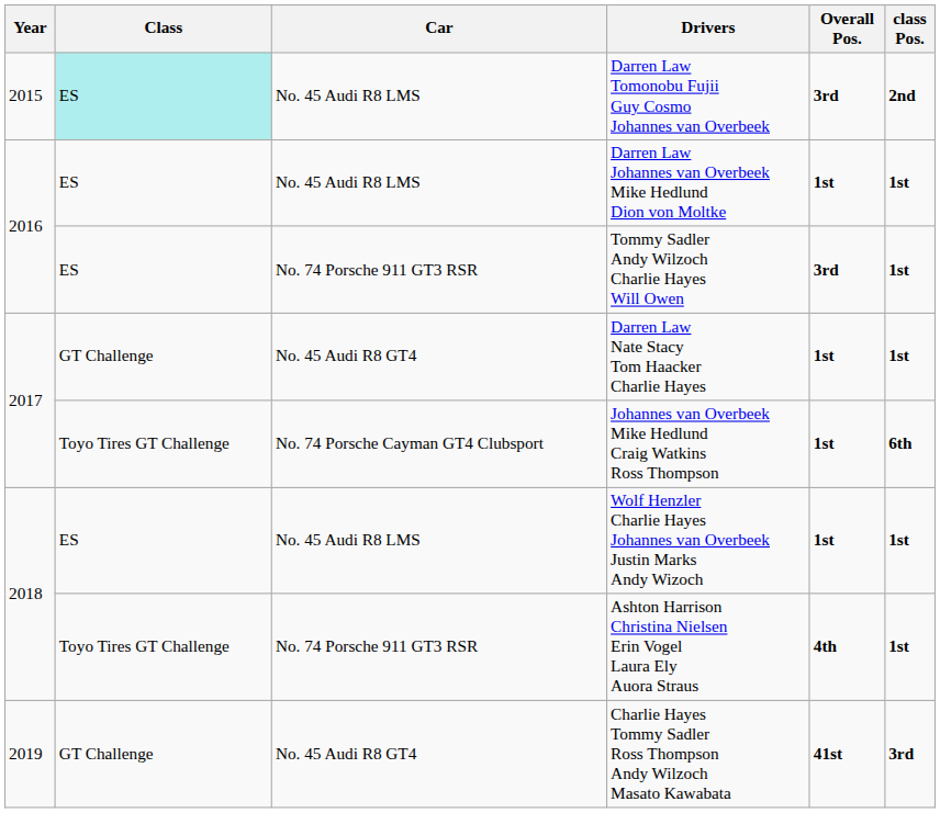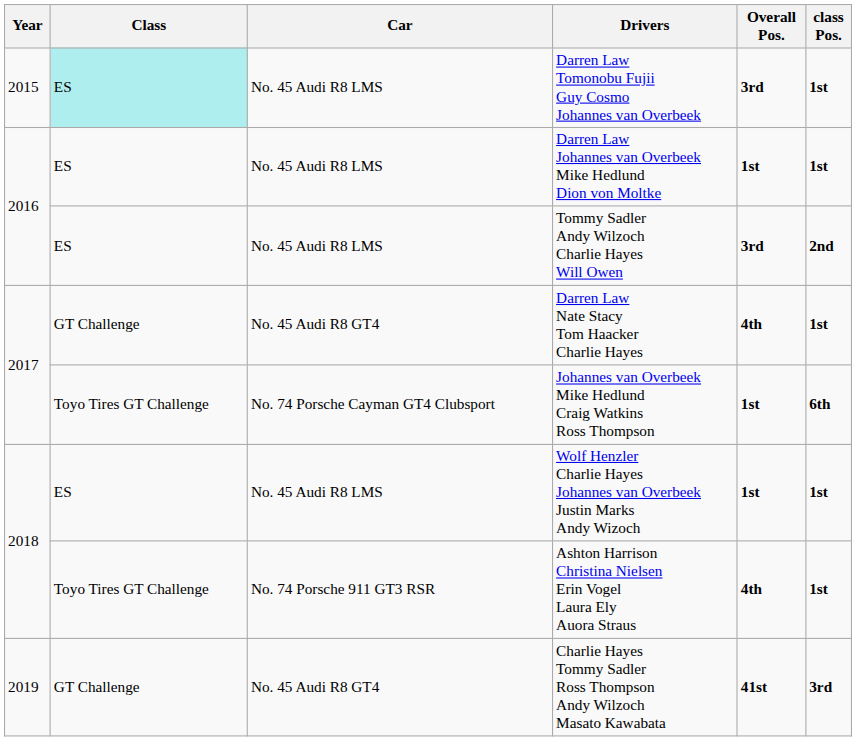Darren Law Tomonobu Fujii Guy Cosmo Johannes van Overbeek | class Pos.: 2nd -> 1st
Tommy Sadler Andy Wilzoch Charlie Hayes Will Owen | Car: No. 74 Porsche 911 GT3 RSR -> No. 45 Audi R8 LMS
Tommy Sadler Andy Wilzoch Charlie Hayes Will Owen | class Pos.: 1st -> 2nd
Darren Law Nate Stacy Tom Haacker Charlie Hayes | Overall Pos.: 1st -> 4th
